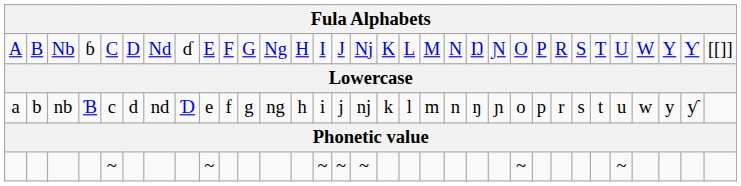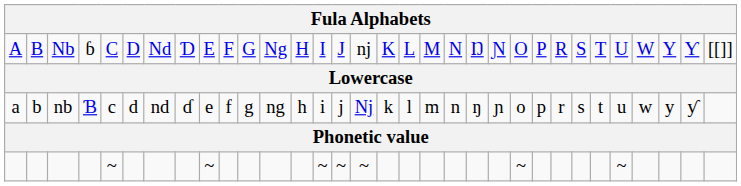Nb | column 8: ɗ -> Ɗ
Nb | column 16: Nj -> nj
nb | column 8: Ɗ -> ɗ
nb | column 16: nj -> Nj
